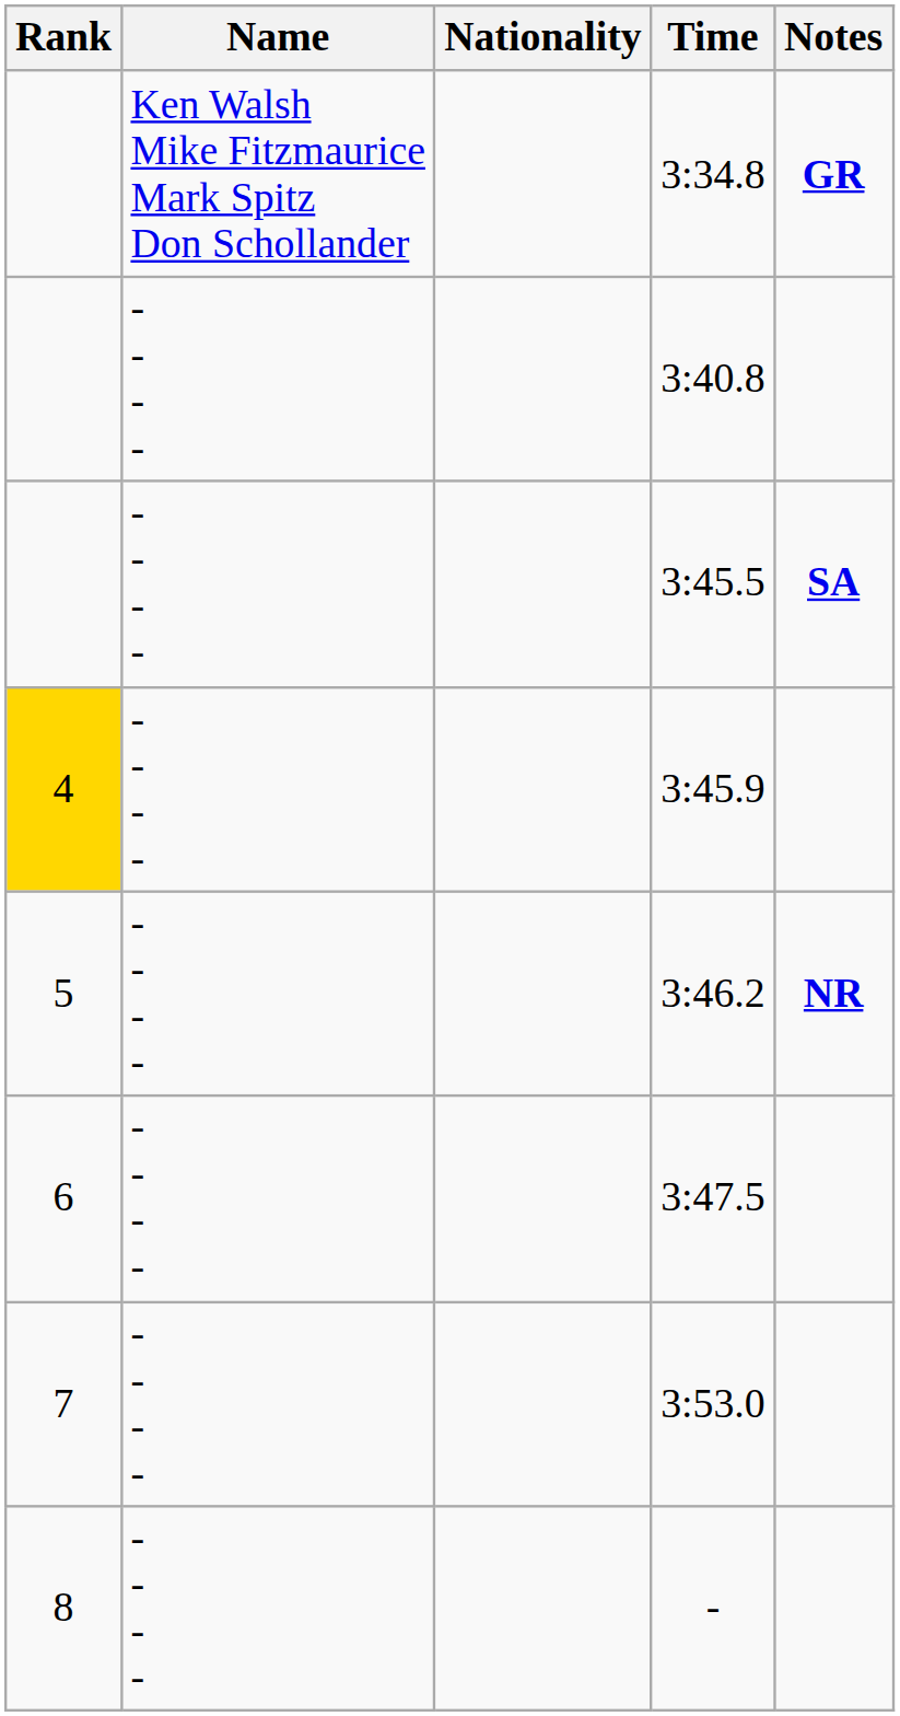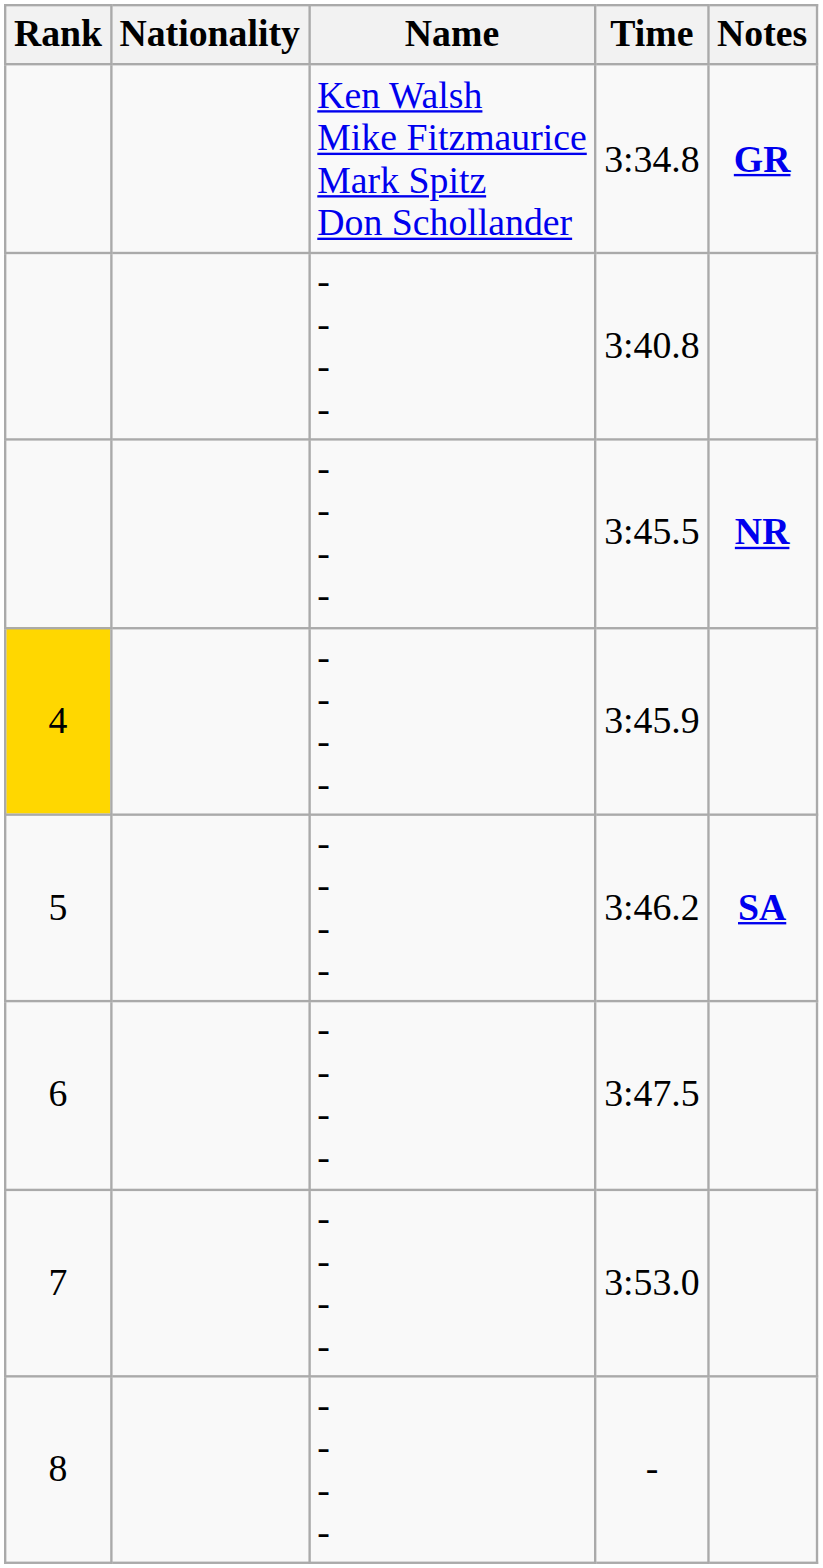columns swapped: Name <-> Nationality
3:45.5 | Notes: SA -> NR
3:46.2 | Notes: NR -> SA
